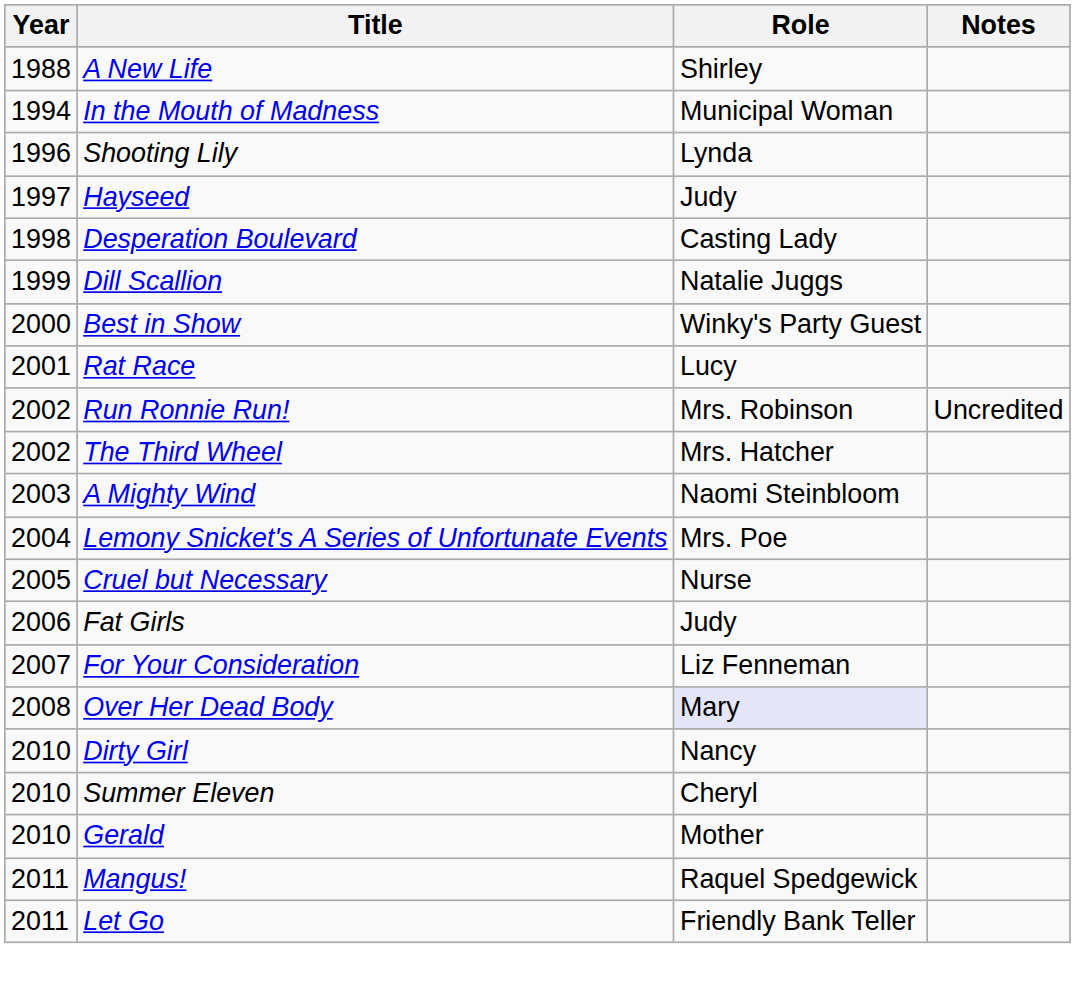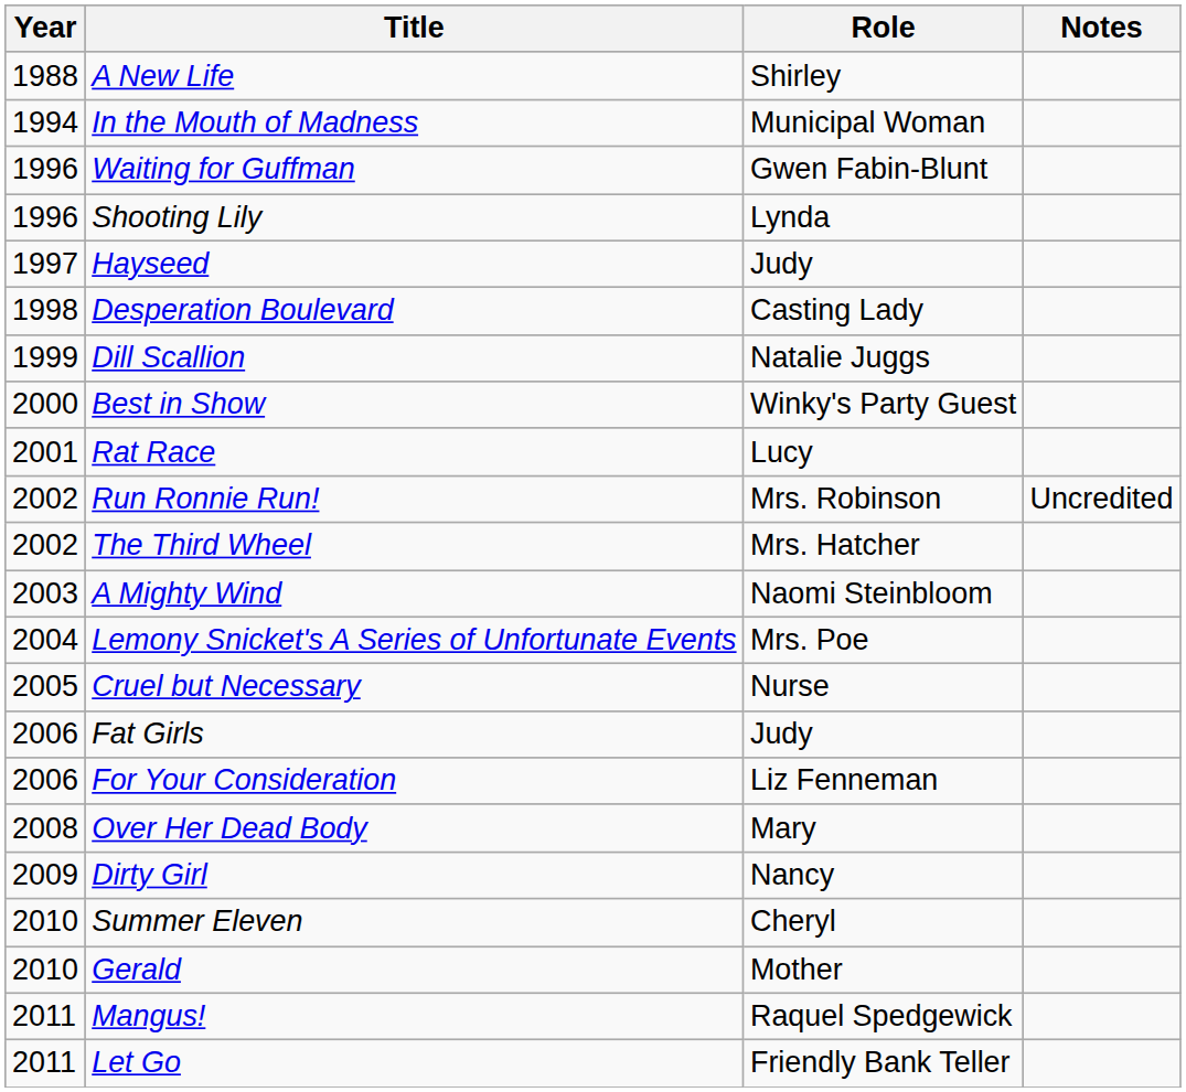+ row: 1996 | Waiting for Guffman | Gwen Fabin-Blunt
For Your Consideration | Year: 2007 -> 2006
Over Her Dead Body | Role: lavender background -> no background
Dirty Girl | Year: 2010 -> 2009
